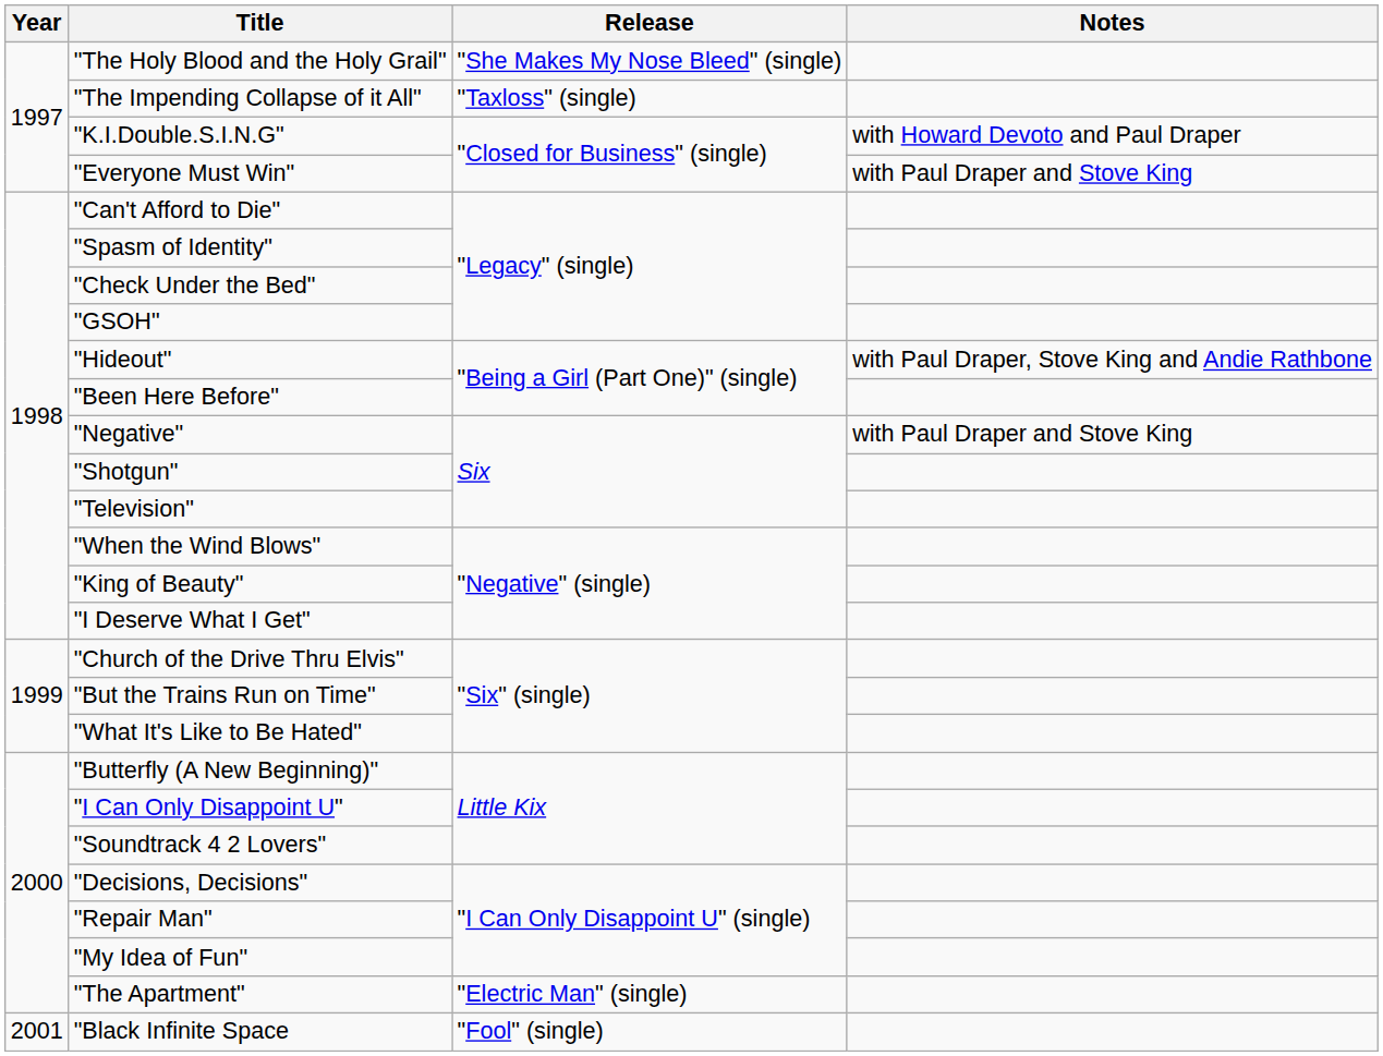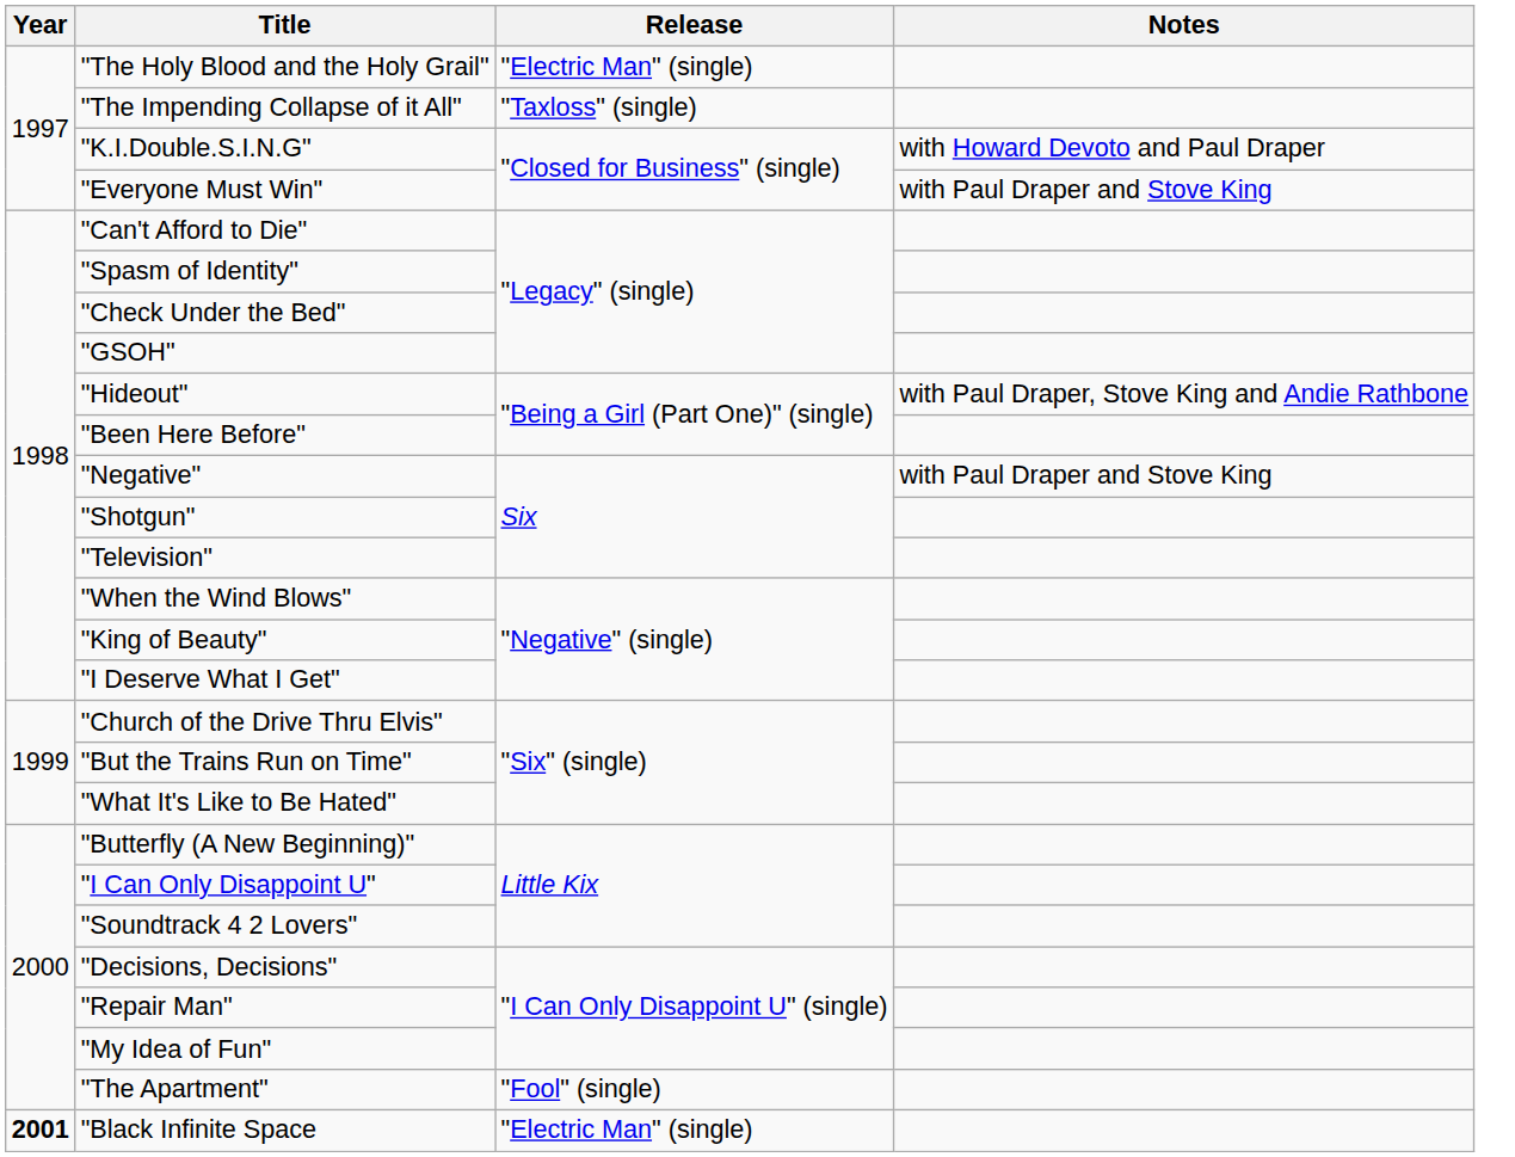"The Holy Blood and the Holy Grail" | Release: "She Makes My Nose Bleed" (single) -> "Electric Man" (single)
"The Apartment" | Release: "Electric Man" (single) -> "Fool" (single)
"Black Infinite Space | Year: normal -> bold
"Black Infinite Space | Release: "Fool" (single) -> "Electric Man" (single)
